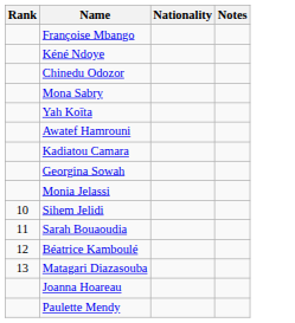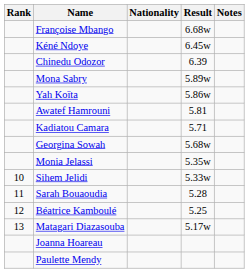+ column: Result | 6.68w | 6.45w | 6.39 | 5.89w | 5.86w | 5.81 | 5.71 | 5.68w | 5.35w | 5.33w | 5.28 | 5.25 | 5.17w
